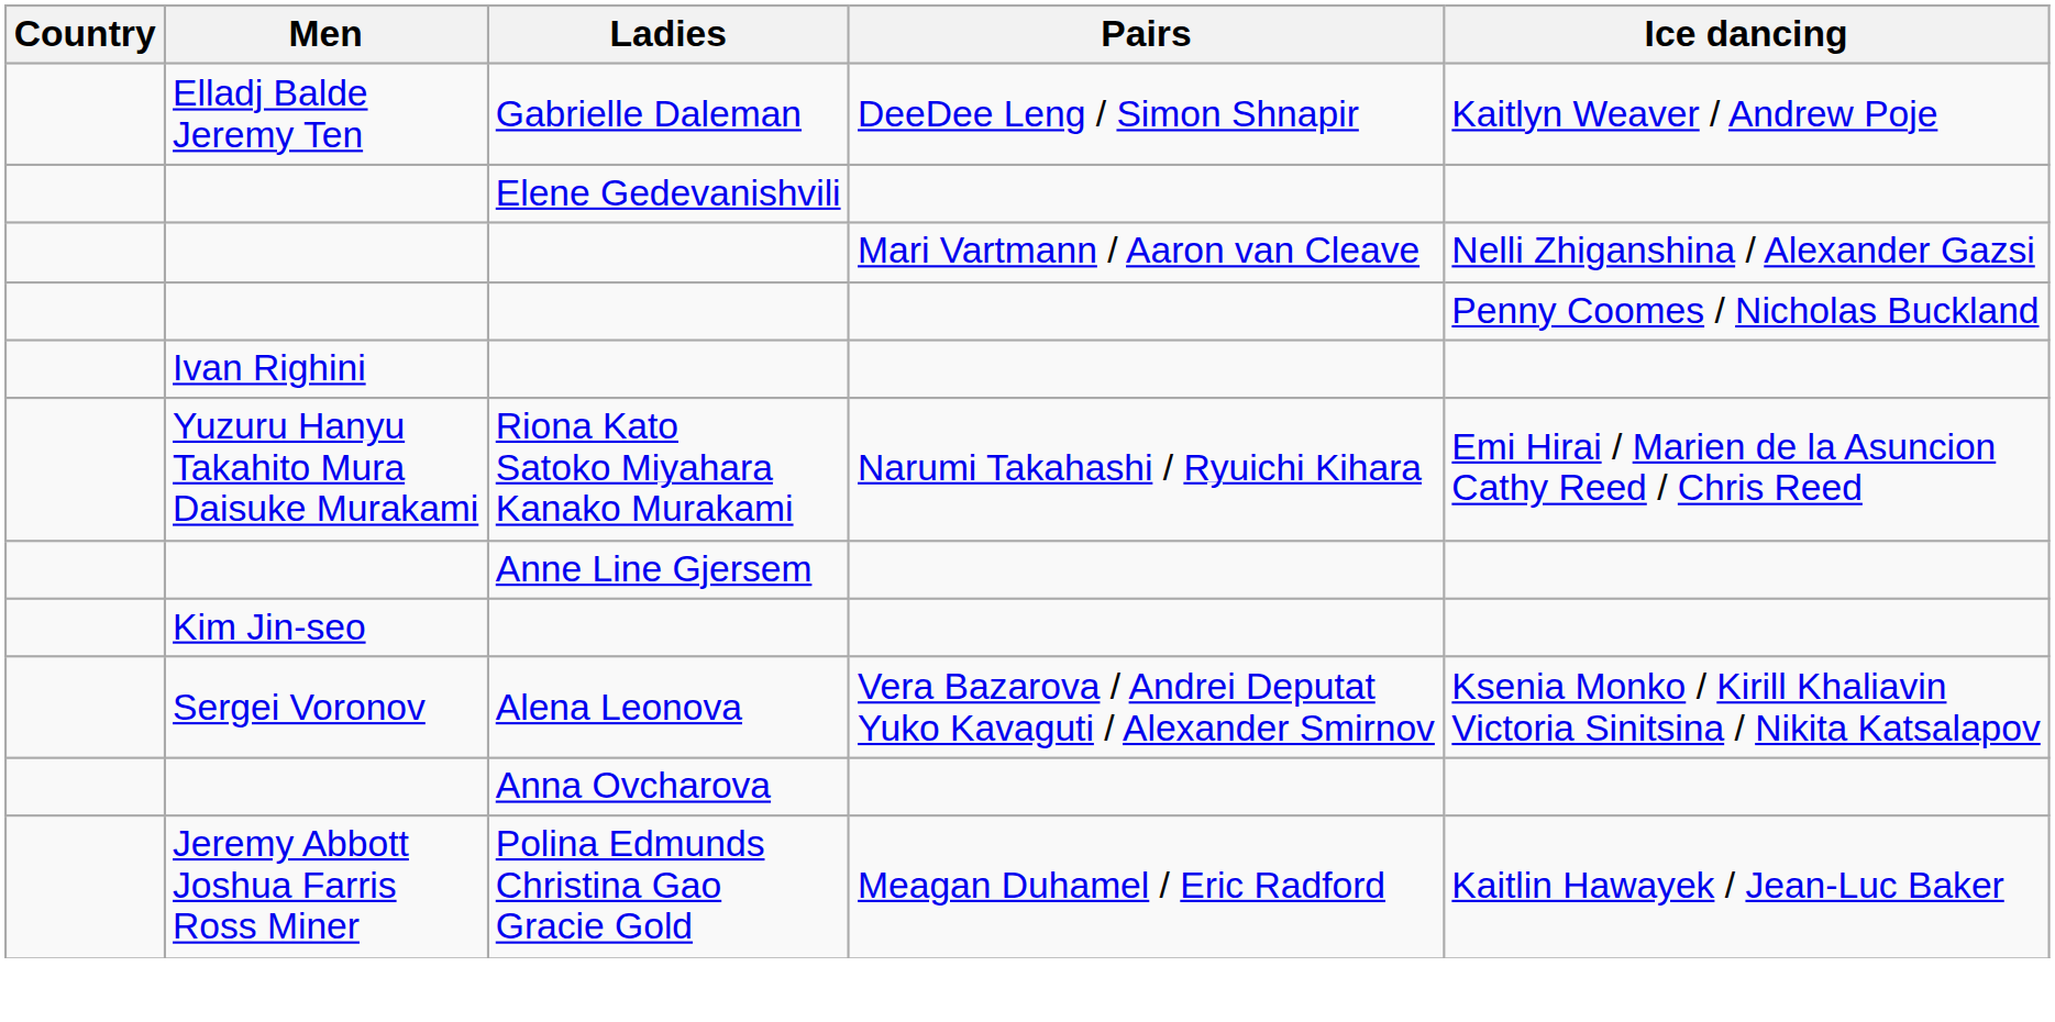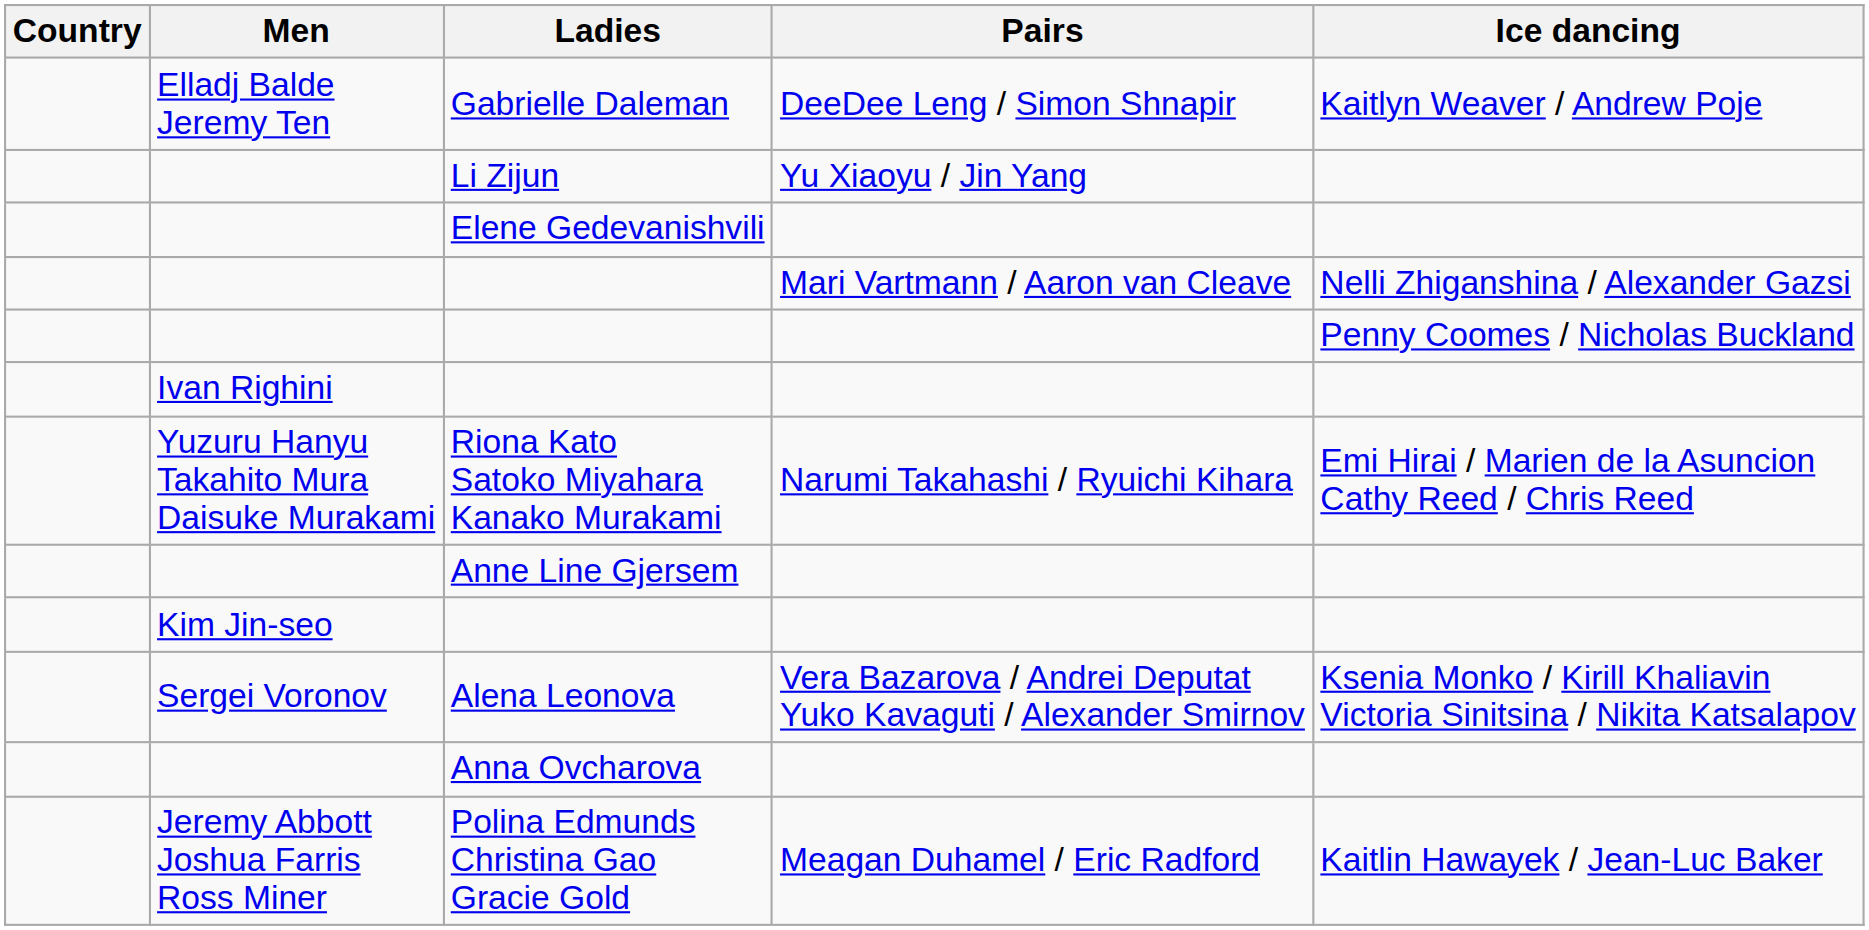+ row: Li Zijun | Yu Xiaoyu / Jin Yang
